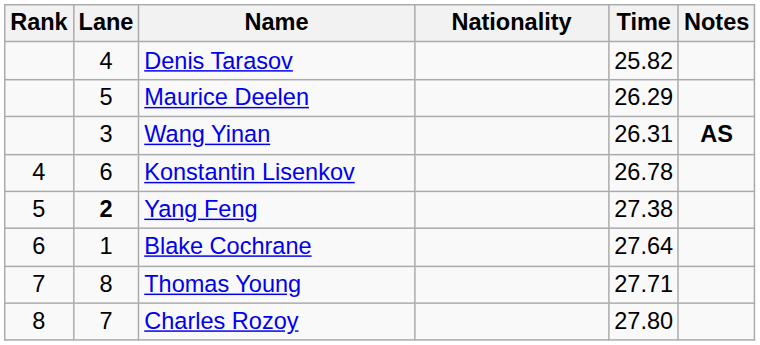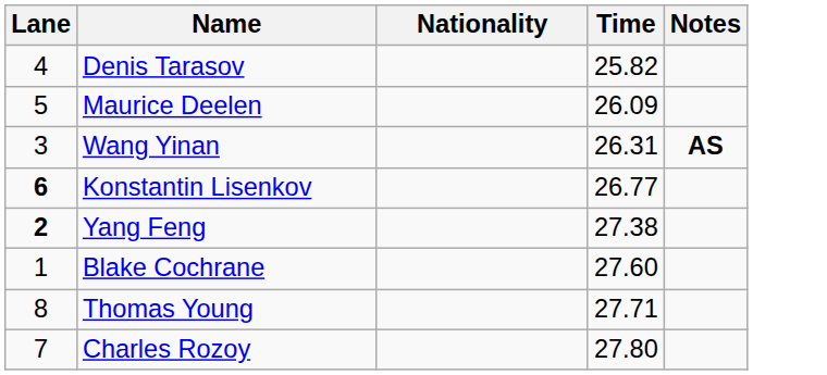- column: Rank | 4 | 5 | 6 | 7 | 8
Maurice Deelen | Time: 26.29 -> 26.09
Konstantin Lisenkov | Lane: normal -> bold
Konstantin Lisenkov | Time: 26.78 -> 26.77
Blake Cochrane | Time: 27.64 -> 27.60
